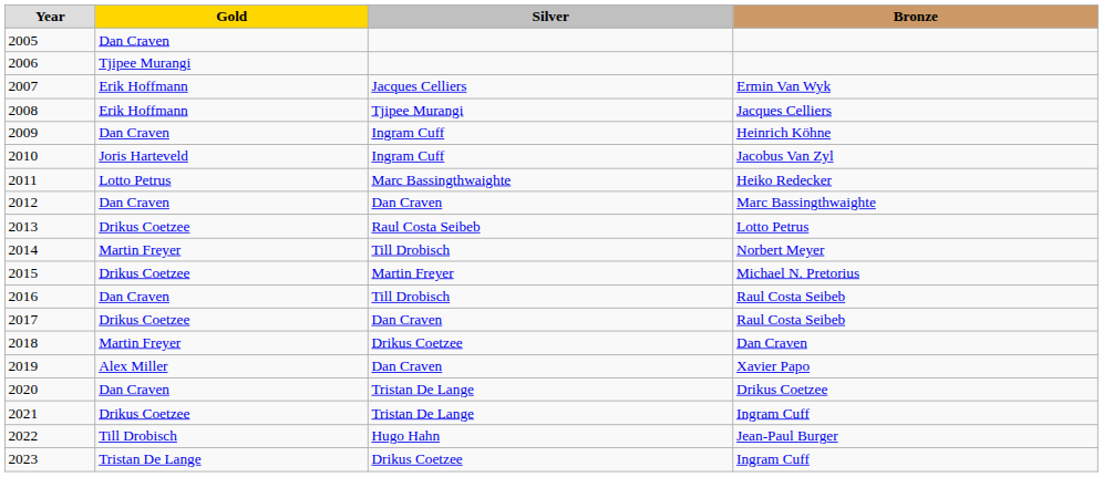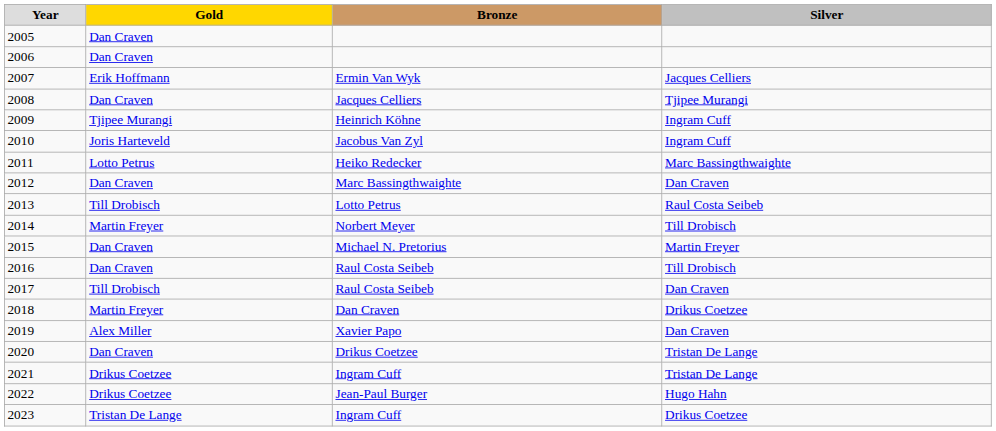columns swapped: Silver <-> Bronze
2006 | Gold: Tjipee Murangi -> Dan Craven
2008 | Gold: Erik Hoffmann -> Dan Craven
2009 | Gold: Dan Craven -> Tjipee Murangi
2013 | Gold: Drikus Coetzee -> Till Drobisch
2015 | Gold: Drikus Coetzee -> Dan Craven
2017 | Gold: Drikus Coetzee -> Till Drobisch
2022 | Gold: Till Drobisch -> Drikus Coetzee
